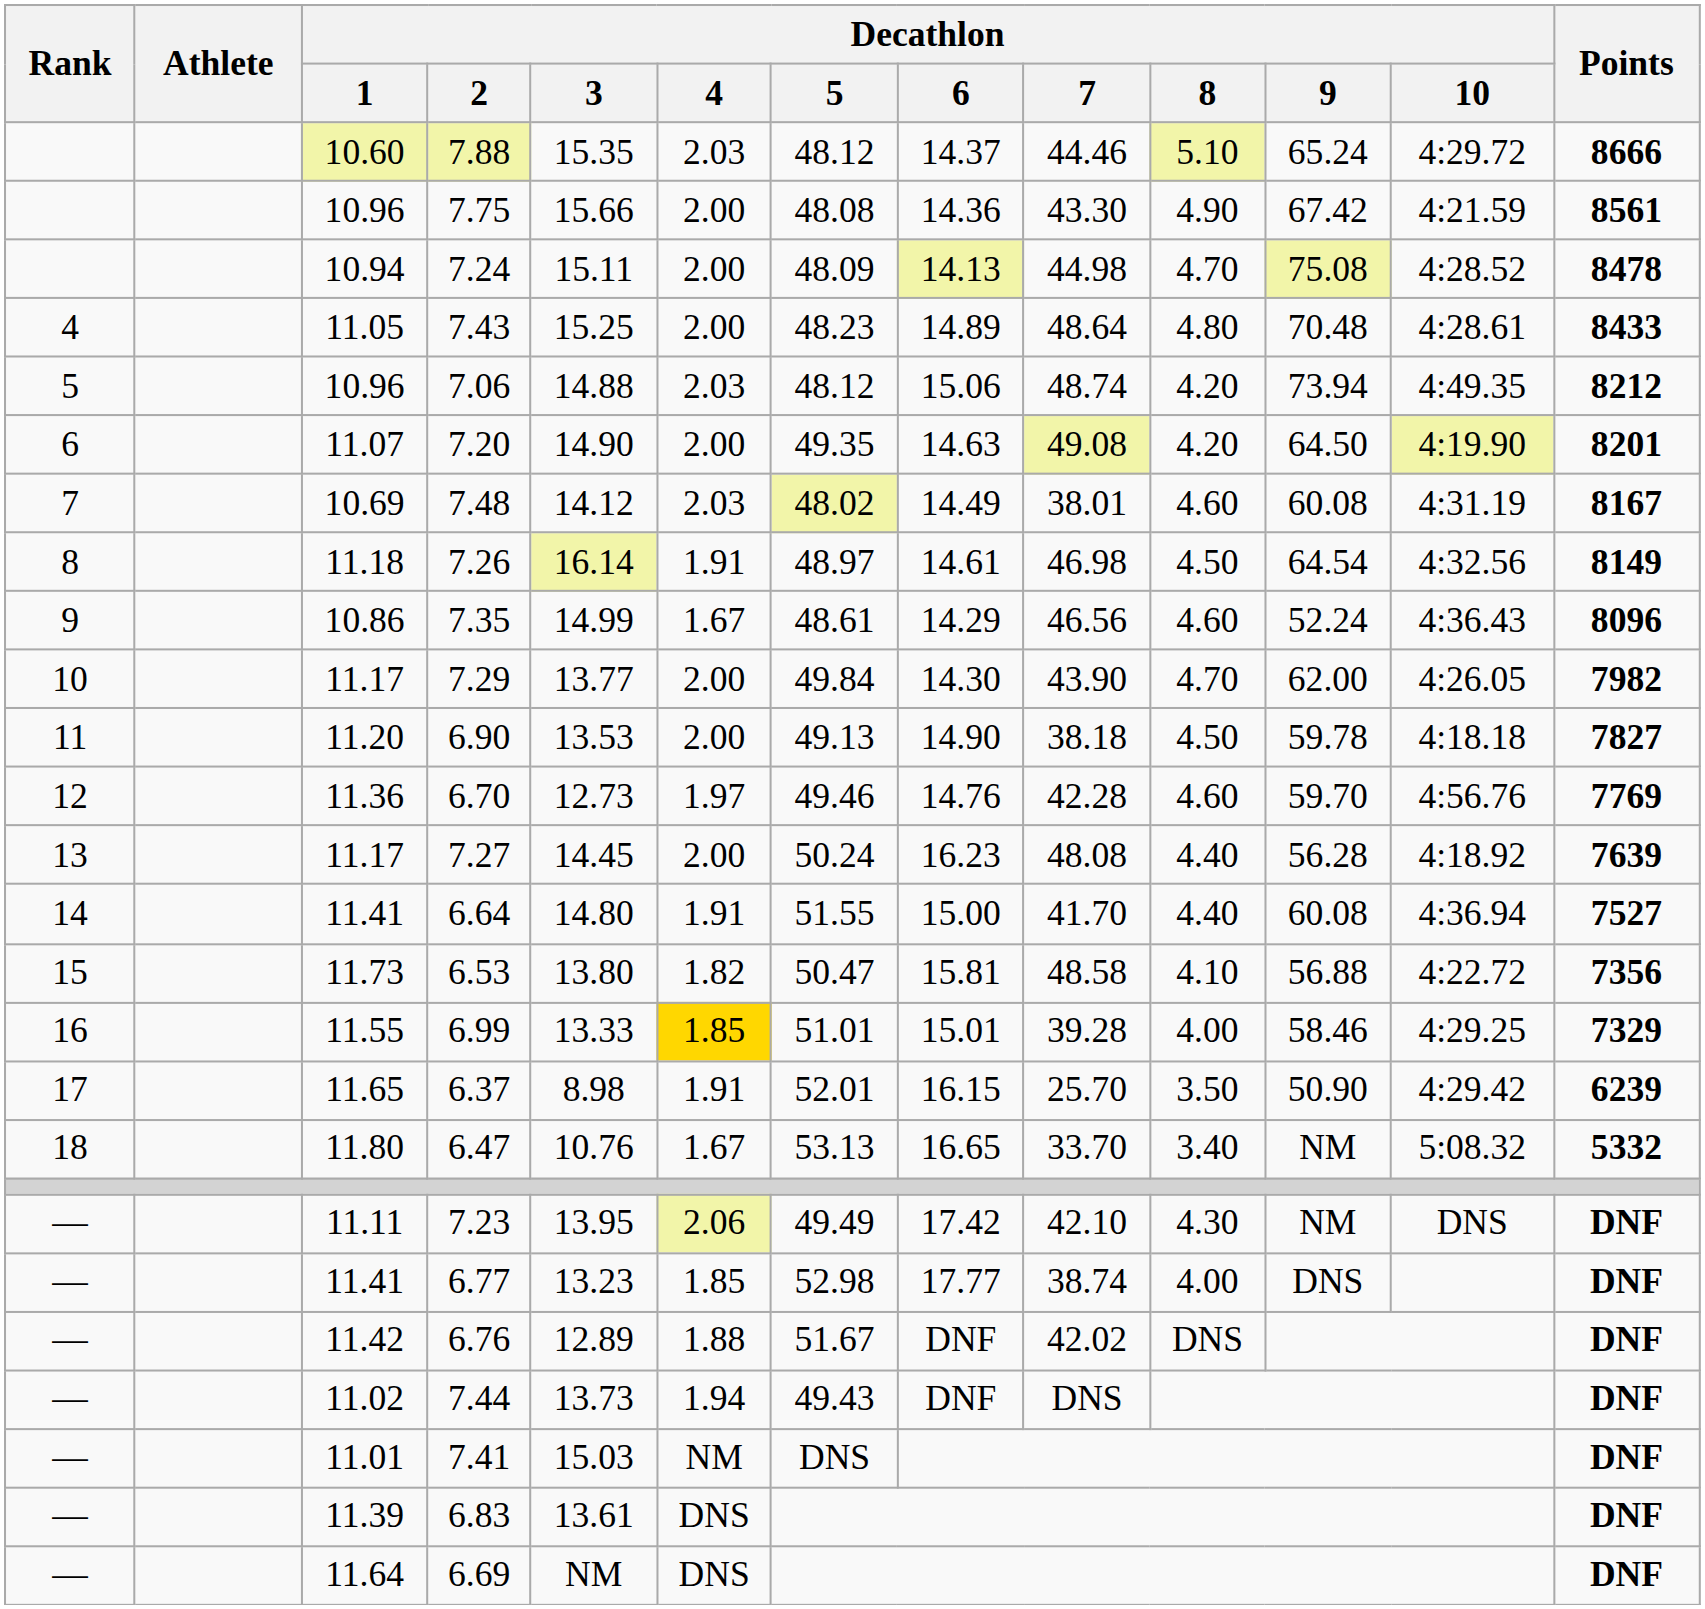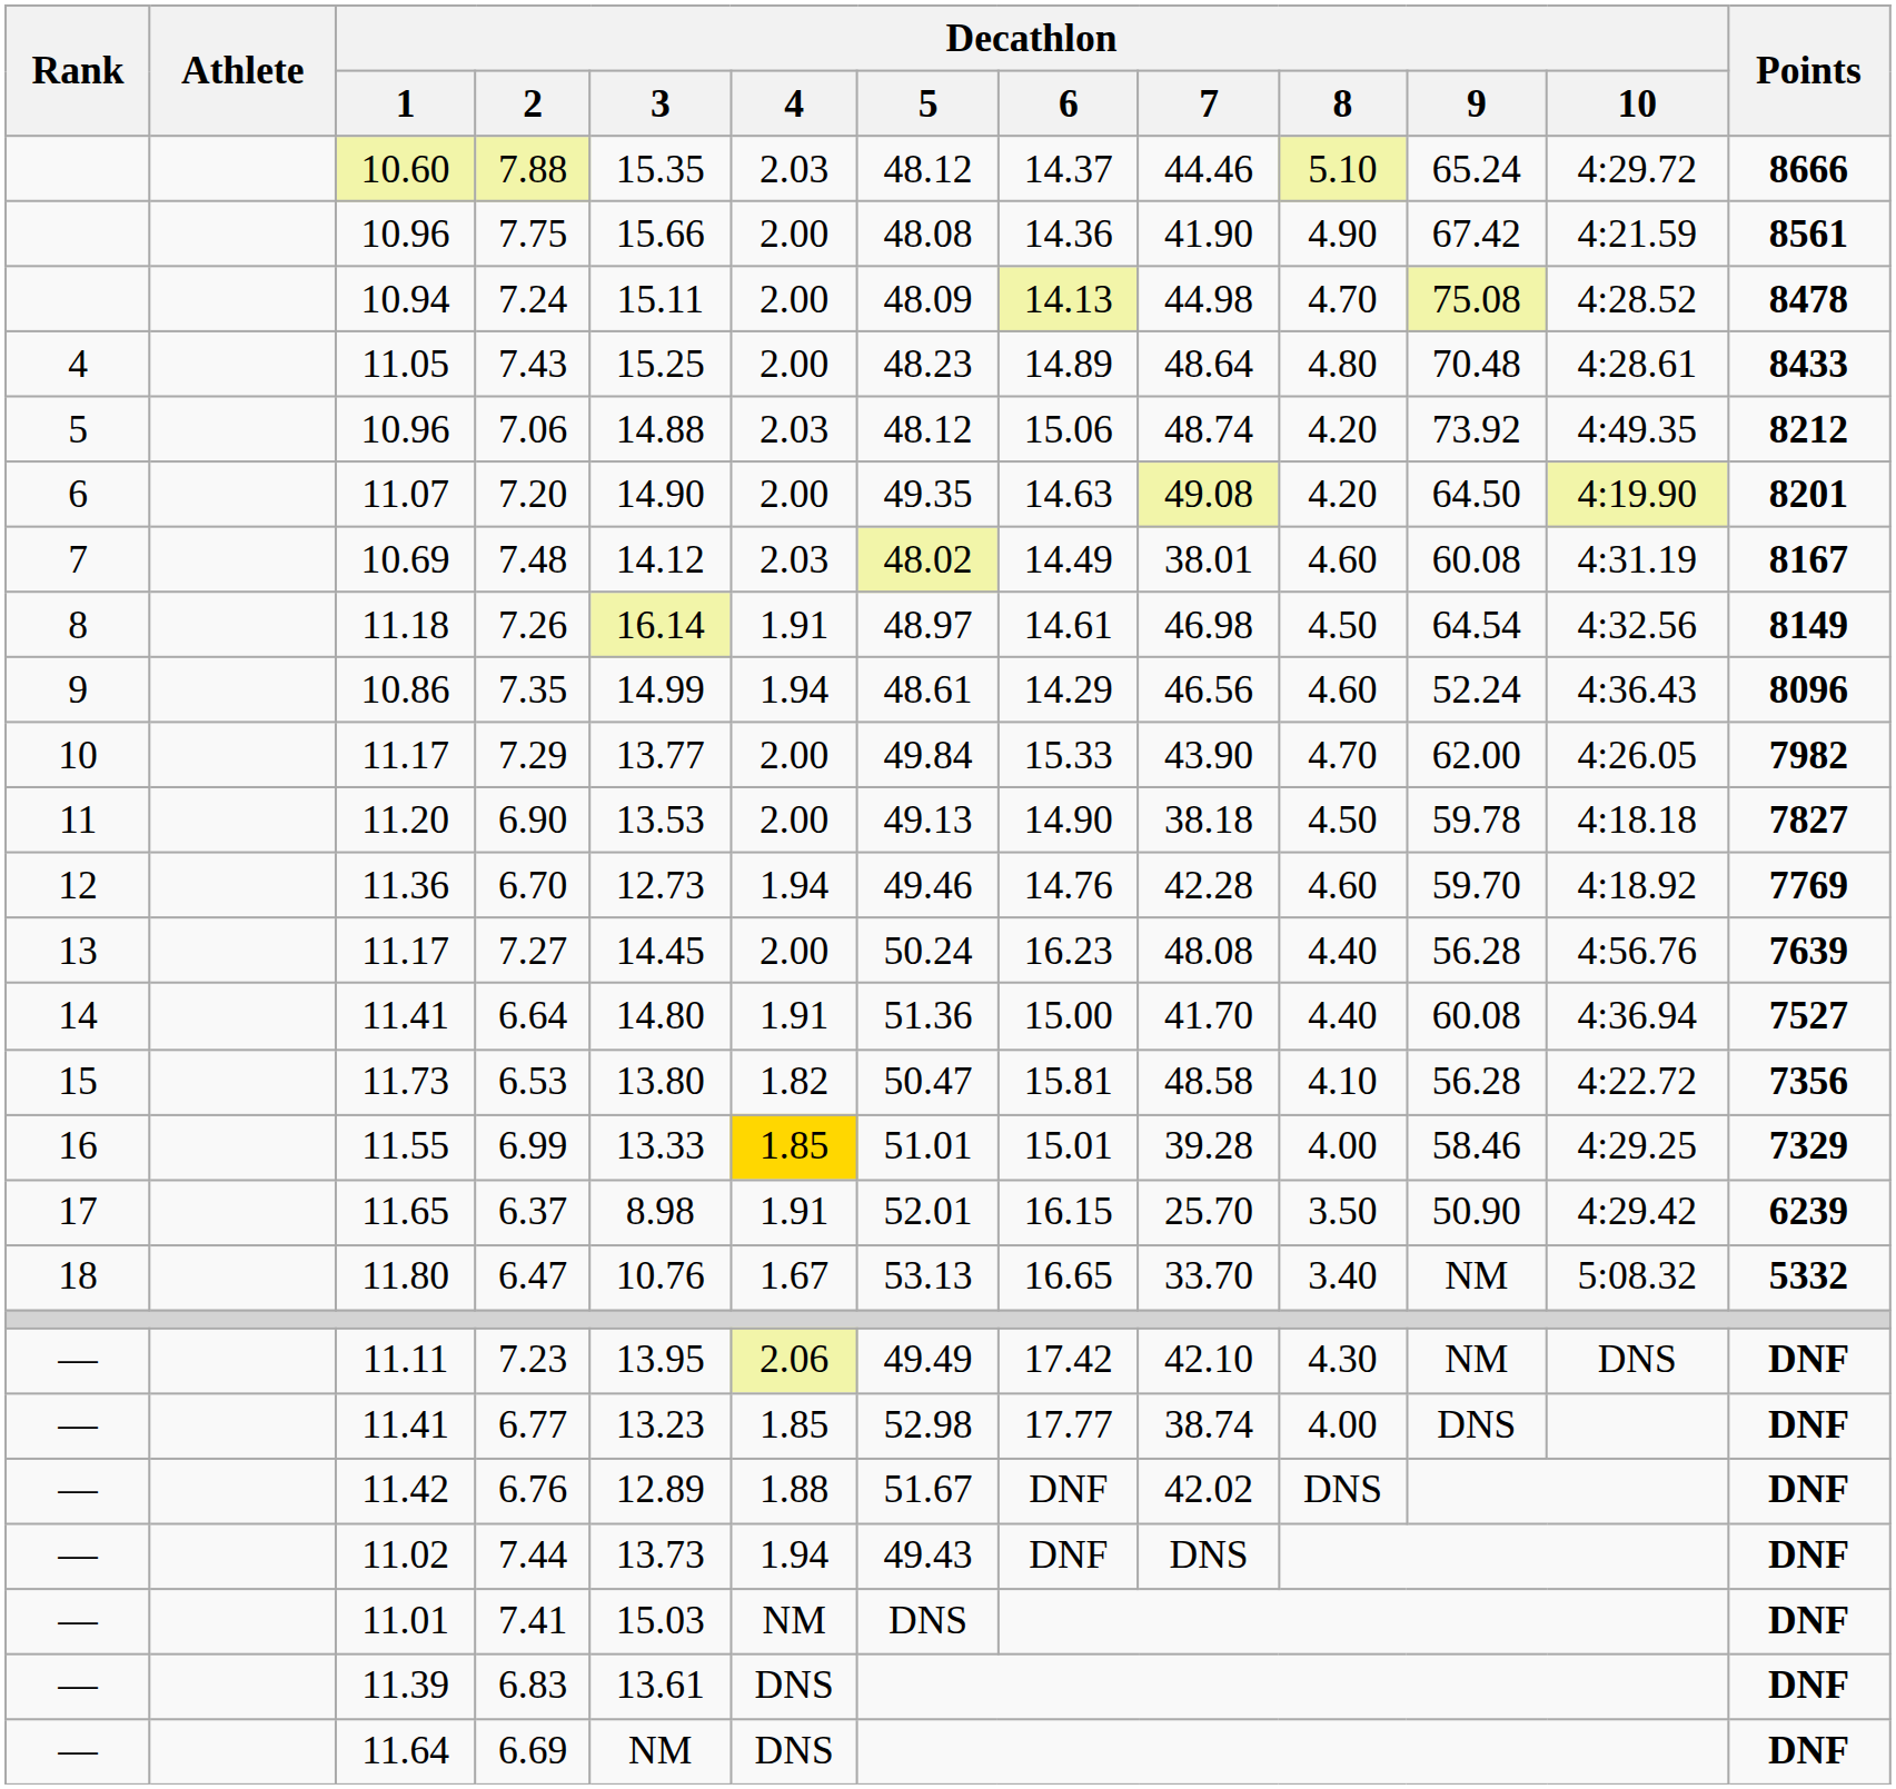7.75 | Decathlon / 7: 43.30 -> 41.90
7.06 | Decathlon / 9: 73.94 -> 73.92
7.35 | Decathlon / 4: 1.67 -> 1.94
7.29 | Decathlon / 6: 14.30 -> 15.33
6.70 | Decathlon / 4: 1.97 -> 1.94
6.70 | Decathlon / 10: 4:56.76 -> 4:18.92
7.27 | Decathlon / 10: 4:18.92 -> 4:56.76
6.64 | Decathlon / 5: 51.55 -> 51.36
6.53 | Decathlon / 9: 56.88 -> 56.28
